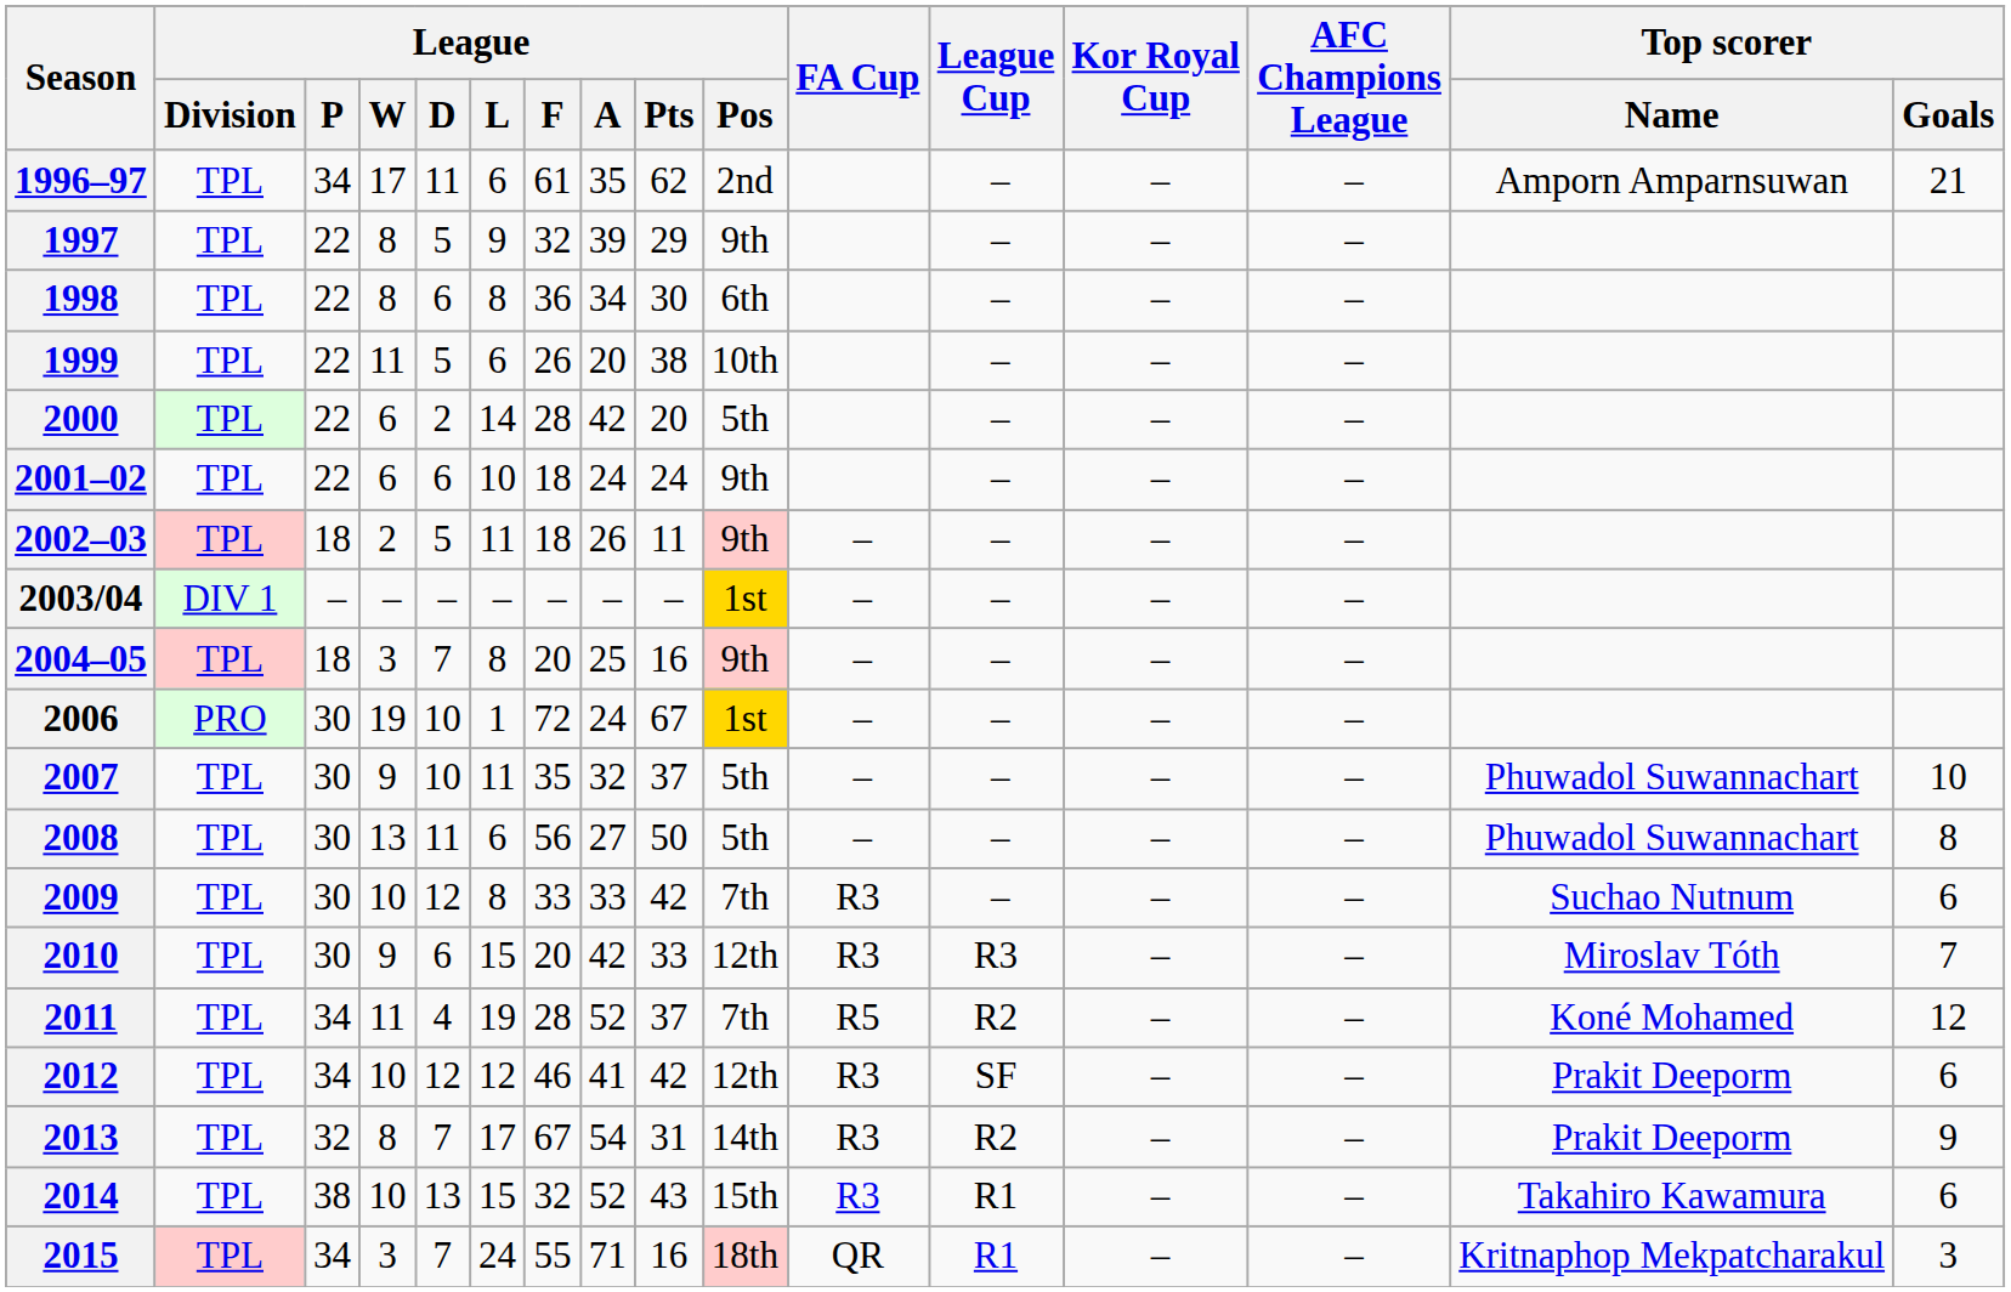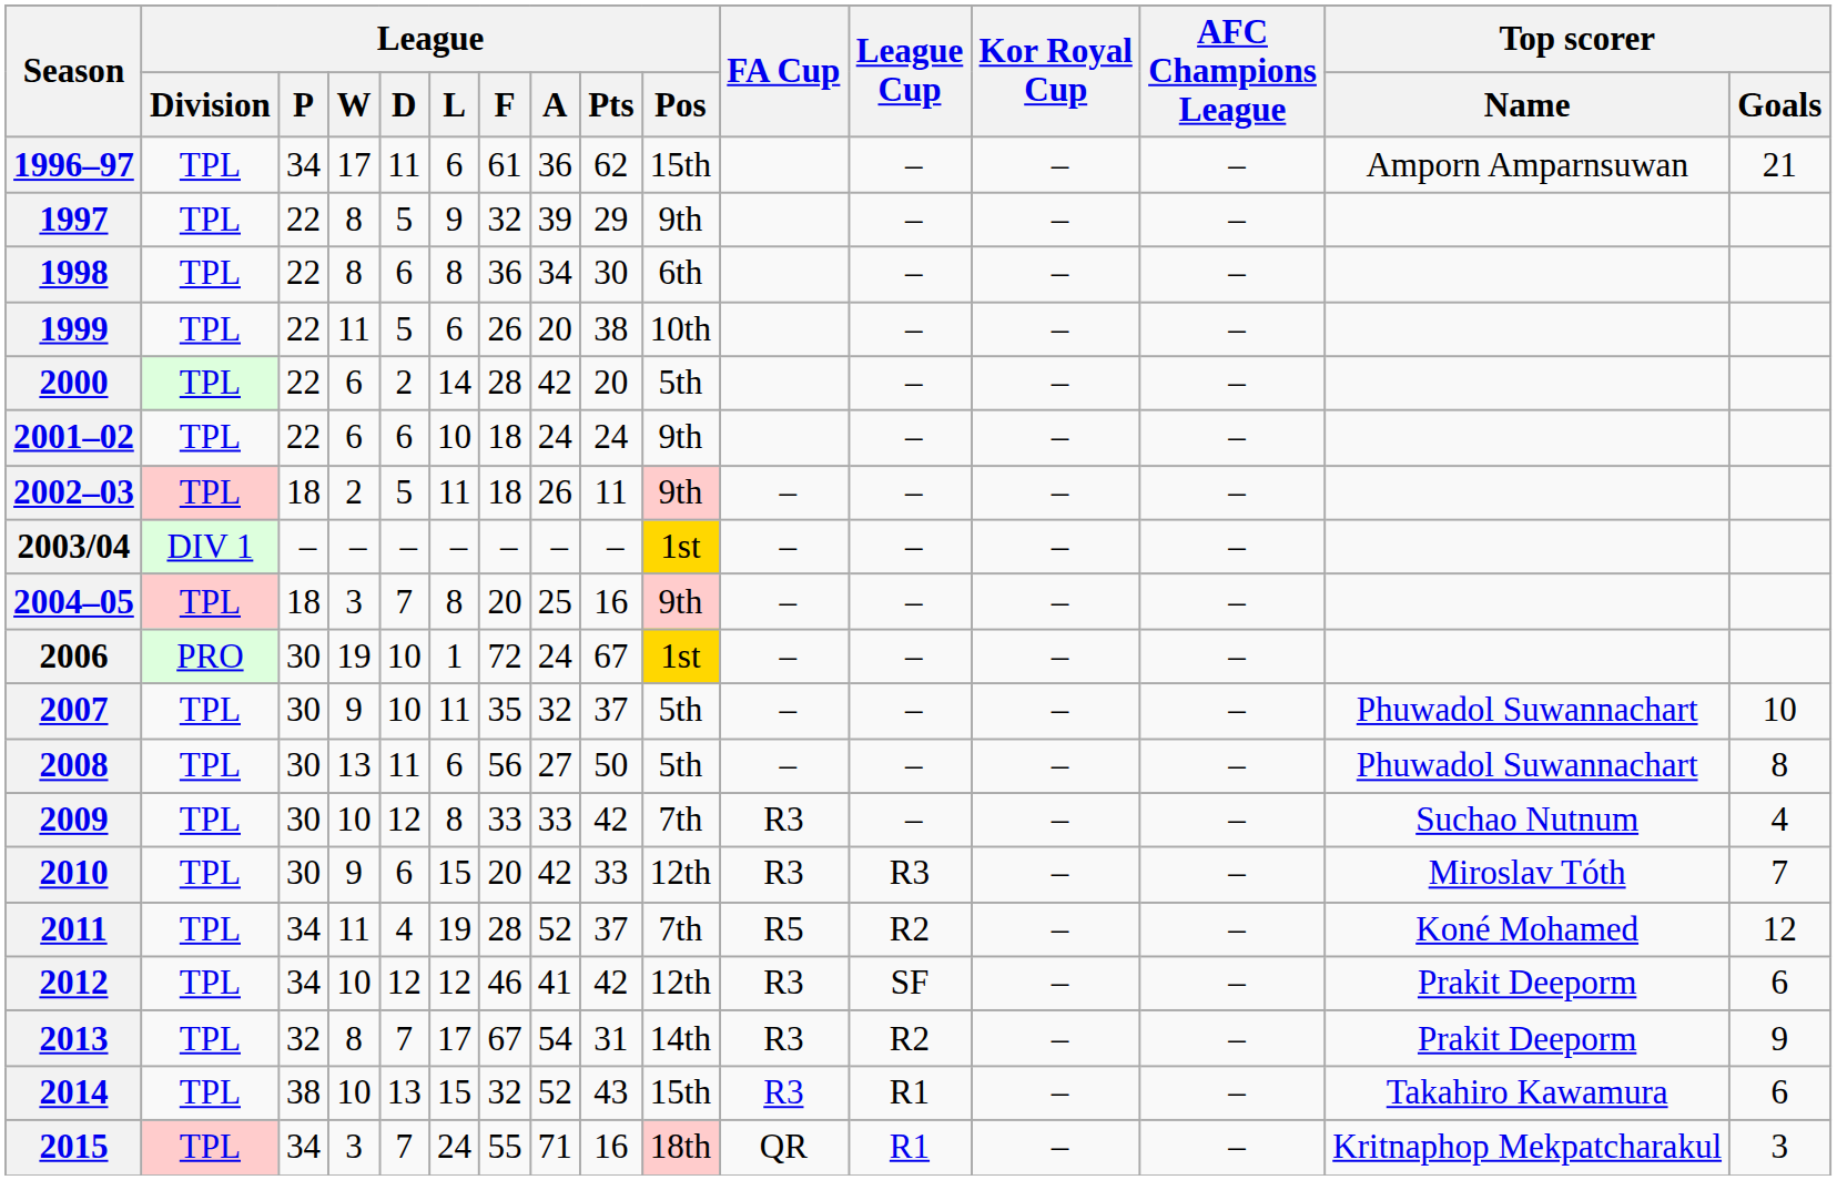1996–97 | League / A: 35 -> 36
1996–97 | League / Pos: 2nd -> 15th
2009 | Top scorer / Goals: 6 -> 4
